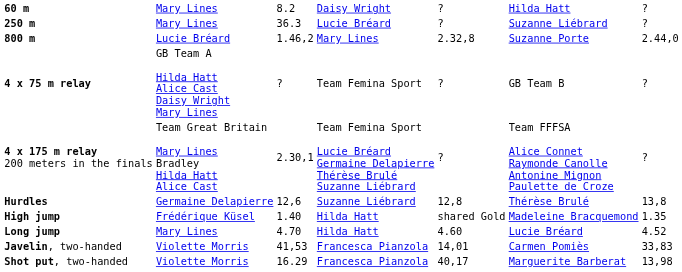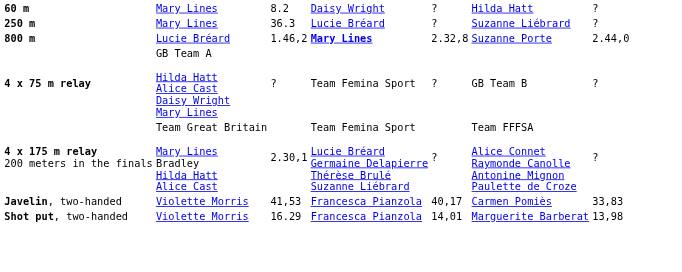800 m | column 4: normal -> bold
- row: Hurdles | Germaine Delapierre | 12,6 | Suzanne Liébrard | 12,8 | Thérèse Brulé | 13,8
- row: High jump | Frédérique Küsel | 1.40 | Hilda Hatt | shared Gold | Madeleine Bracquemond | 1.35
- row: Long jump | Mary Lines | 4.70 | Hilda Hatt | 4.60 | Lucie Bréard | 4.52
Javelin, two-handed | column 5: 14,01 -> 40,17
Shot put, two-handed | column 5: 40,17 -> 14,01
